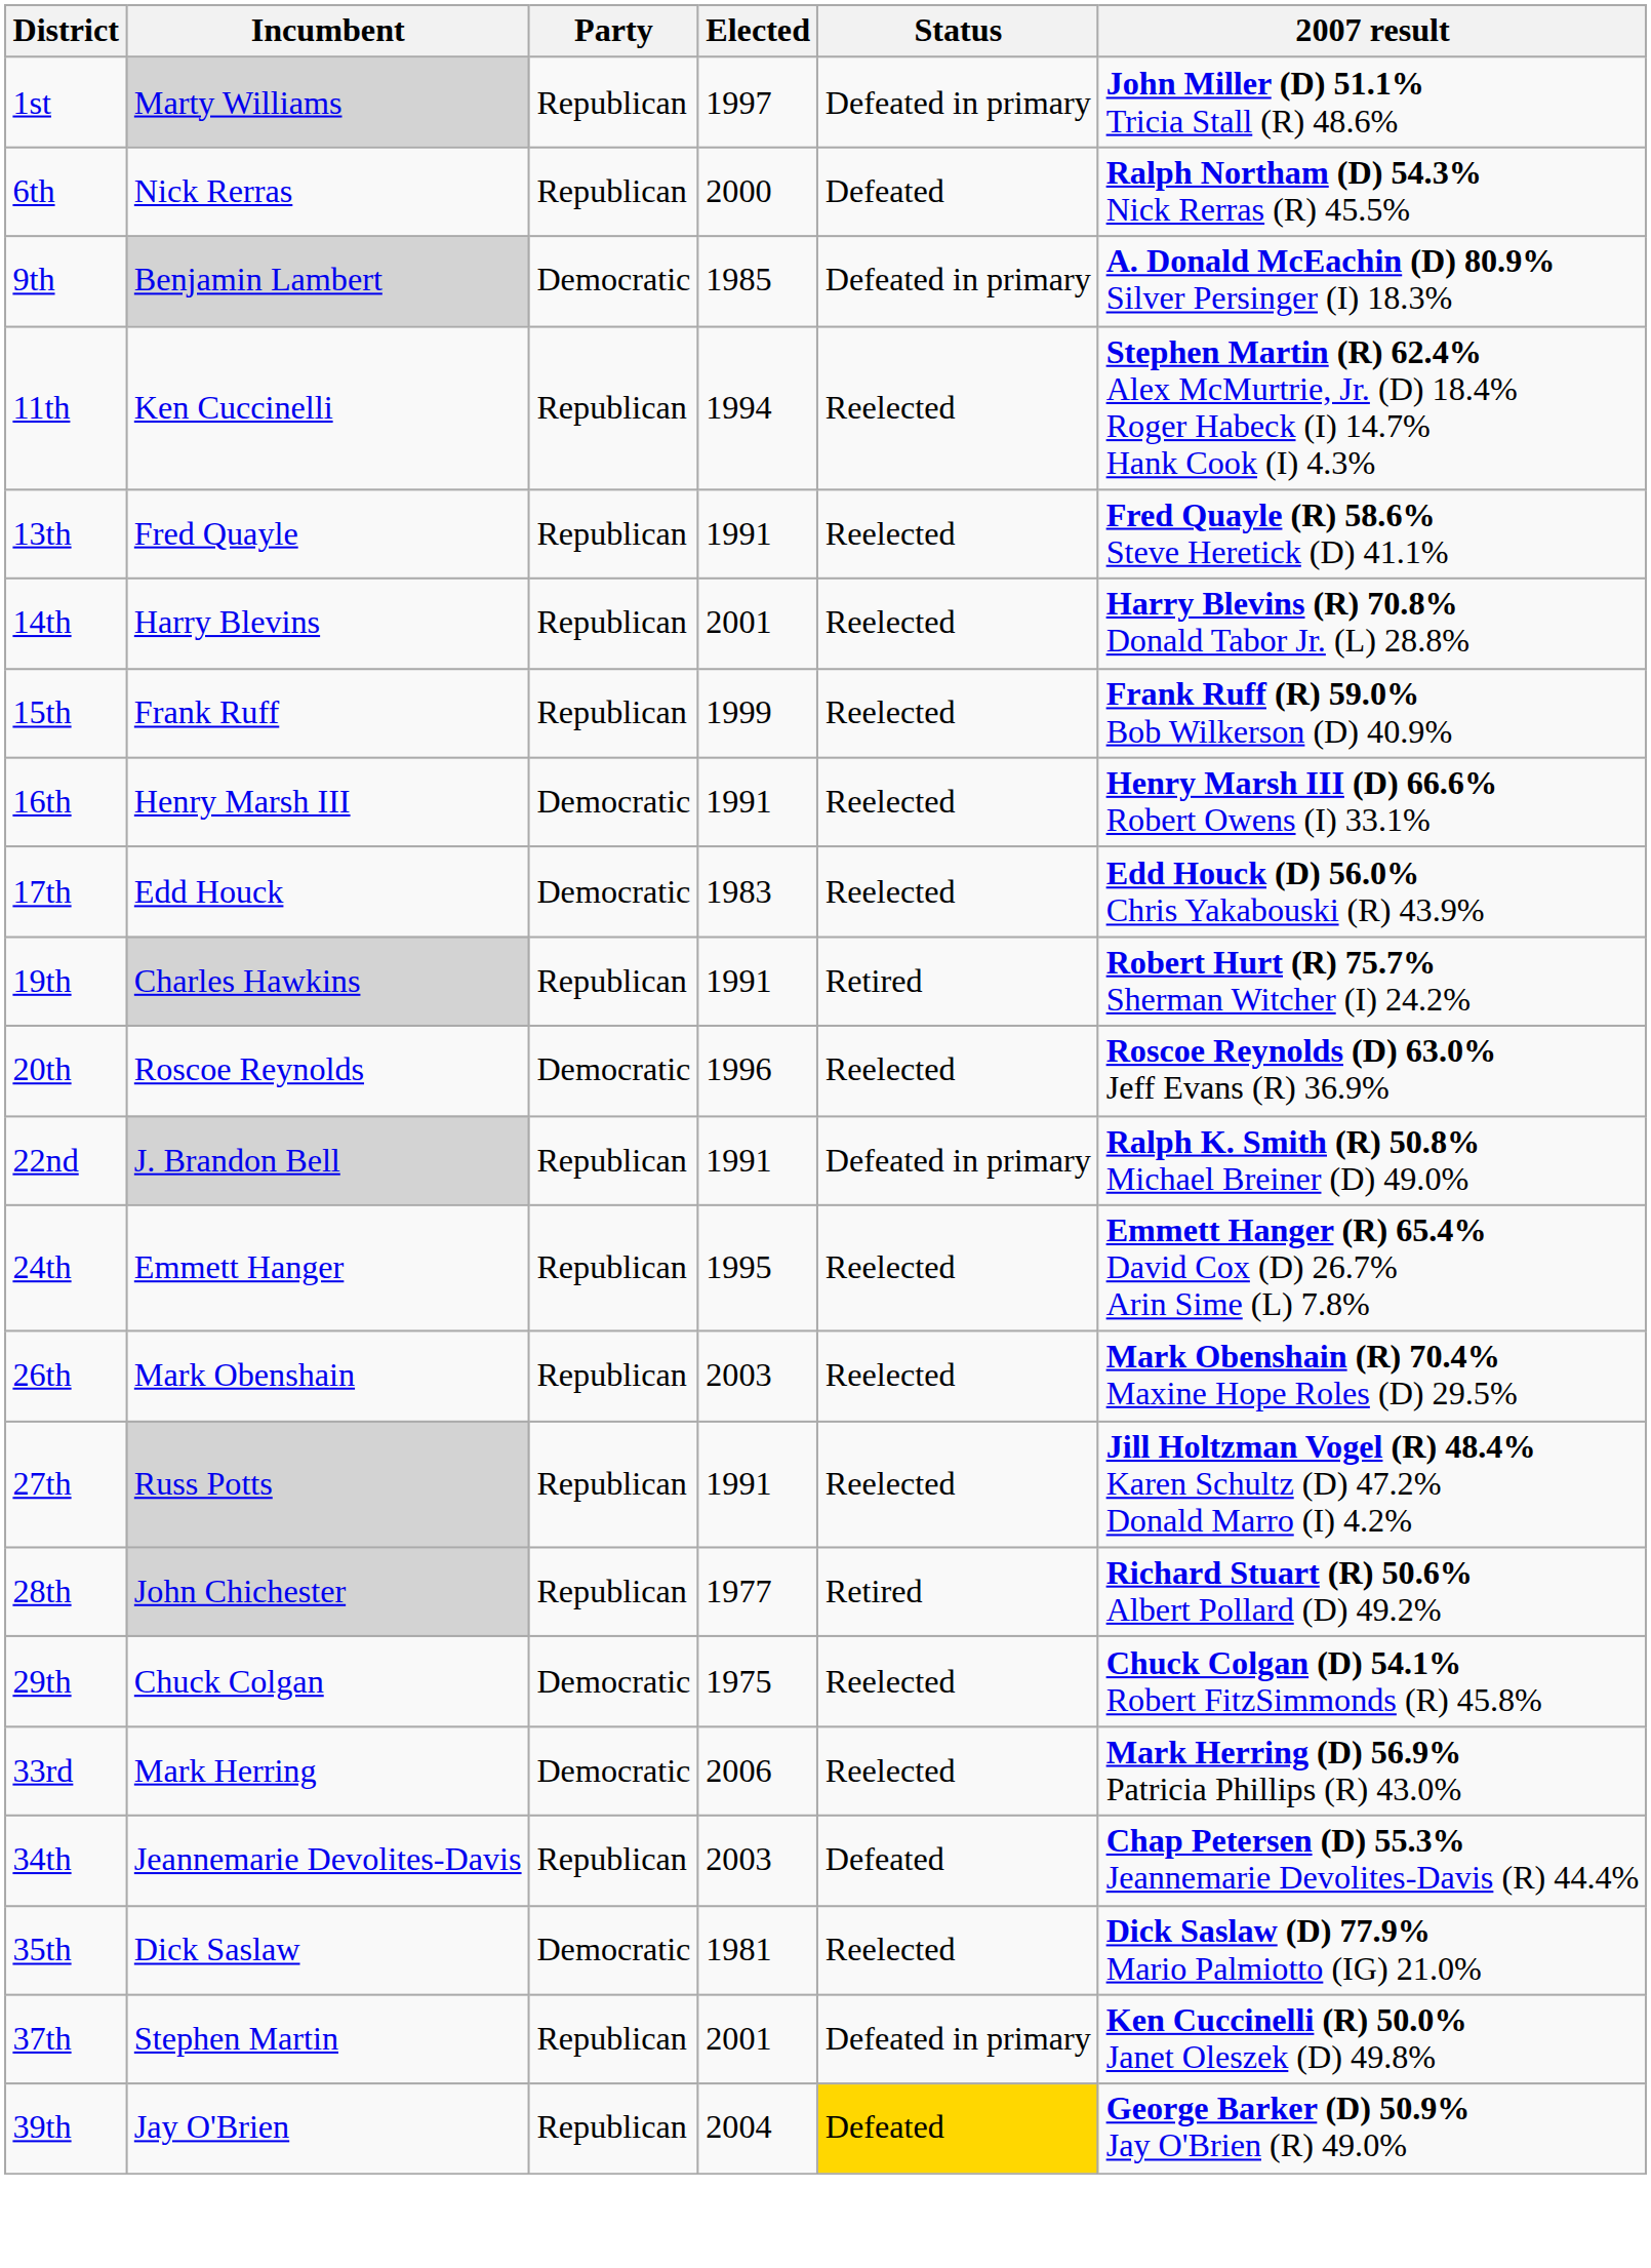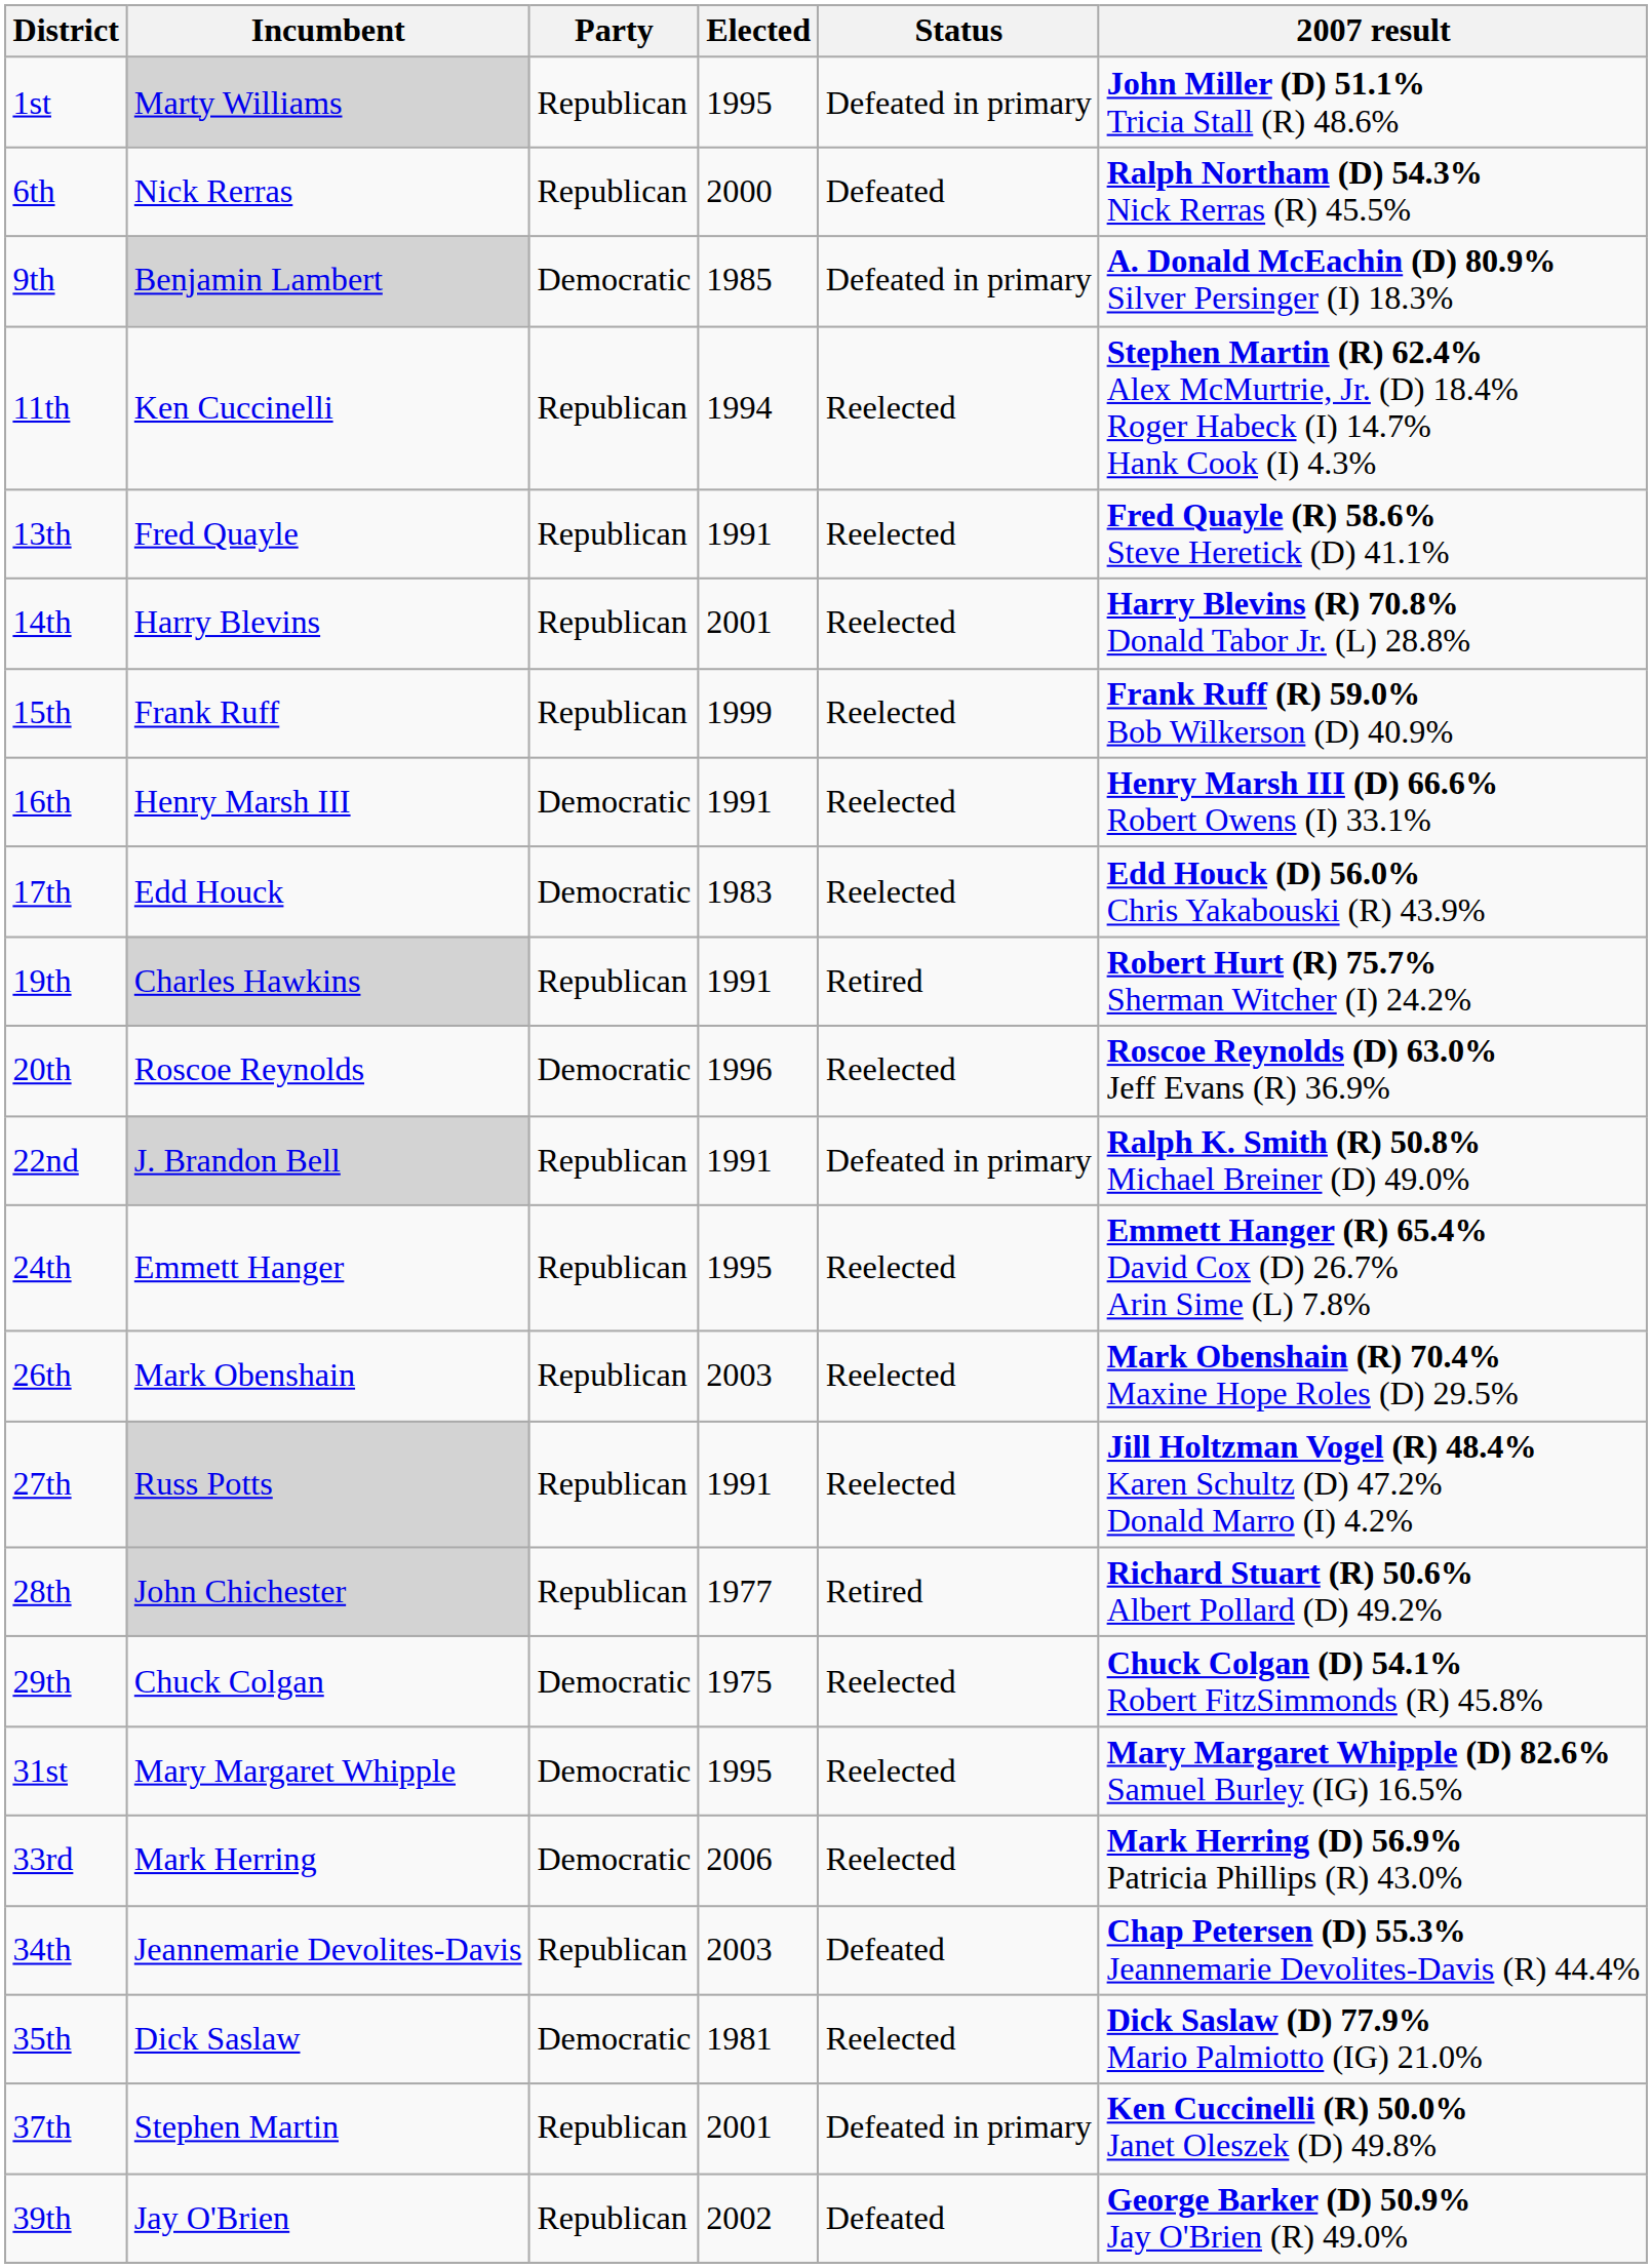1st | Elected: 1997 -> 1995
+ row: 31st | Mary Margaret Whipple | Democratic | 1995 | Reelected | Mary Margaret Whipple (D) 82.6% Samuel Burley (IG) 16.5%
39th | Elected: 2004 -> 2002
39th | Status: gold background -> no background
